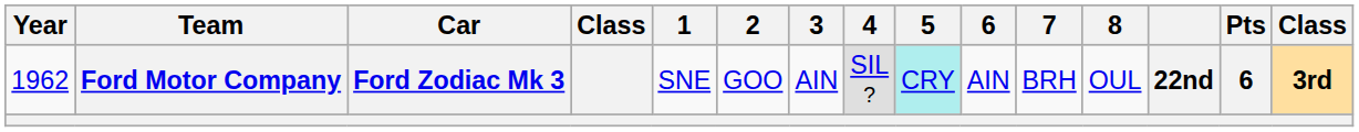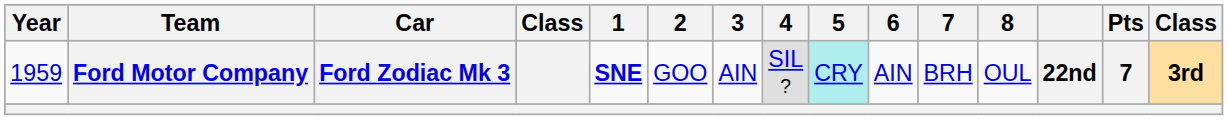Ford Motor Company | Year: 1962 -> 1959
Ford Motor Company | 1: normal -> bold
Ford Motor Company | Pts: 6 -> 7
